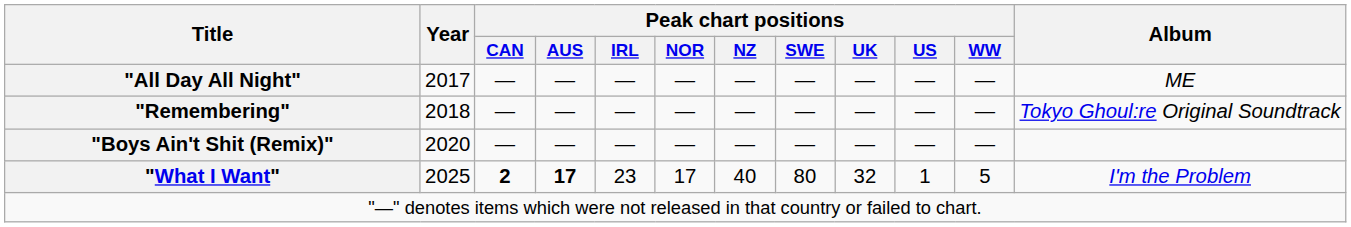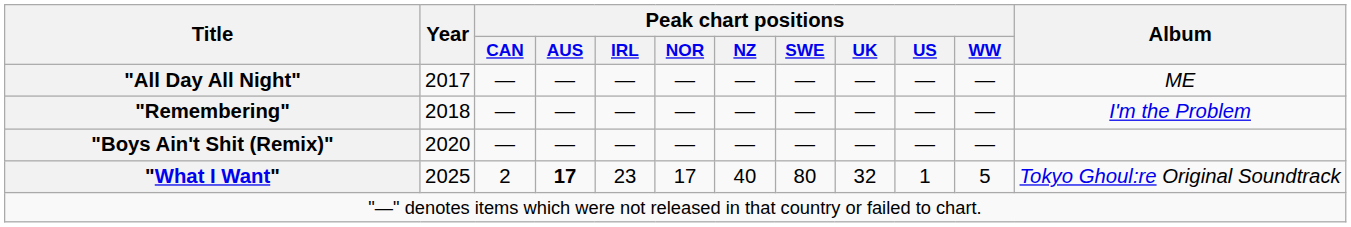"Remembering" | Album: Tokyo Ghoul:re Original Soundtrack -> I'm the Problem
"What I Want" | Peak chart positions / CAN: bold -> normal
"What I Want" | Album: I'm the Problem -> Tokyo Ghoul:re Original Soundtrack
